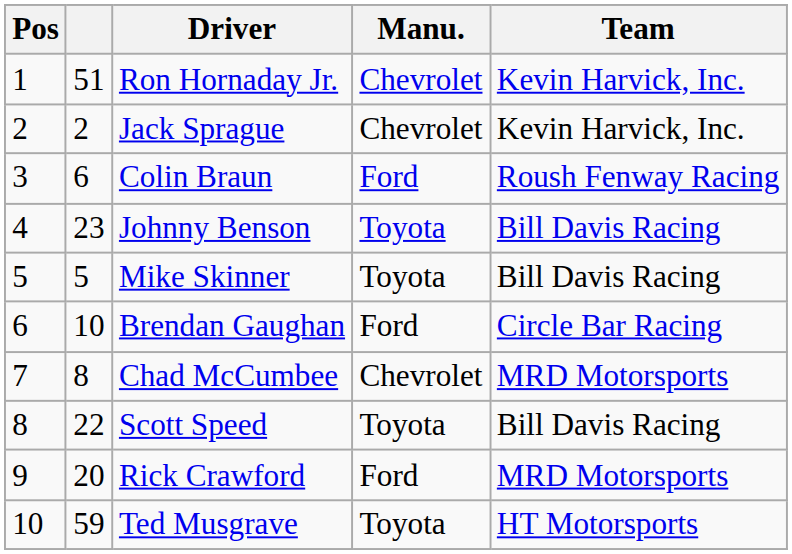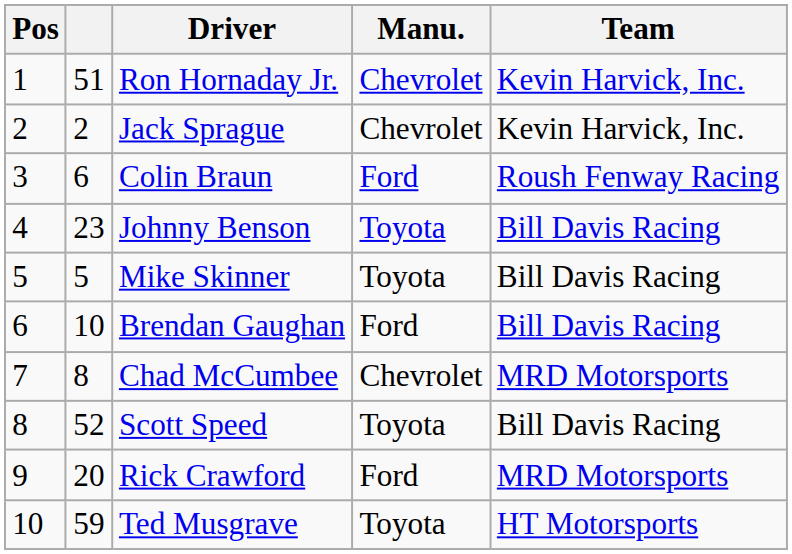Brendan Gaughan | Team: Circle Bar Racing -> Bill Davis Racing
Scott Speed | column 2: 22 -> 52
